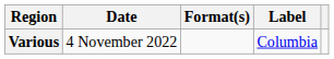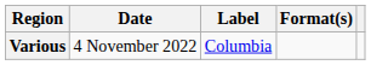columns swapped: Format(s) <-> Label
